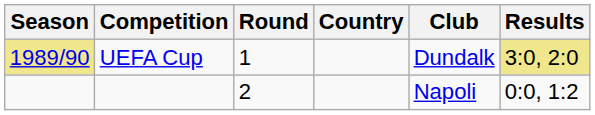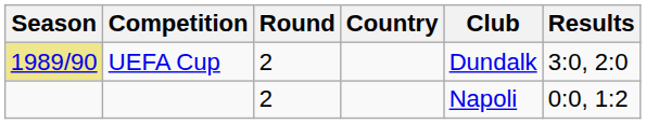UEFA Cup | Round: 1 -> 2
UEFA Cup | Results: khaki background -> no background
